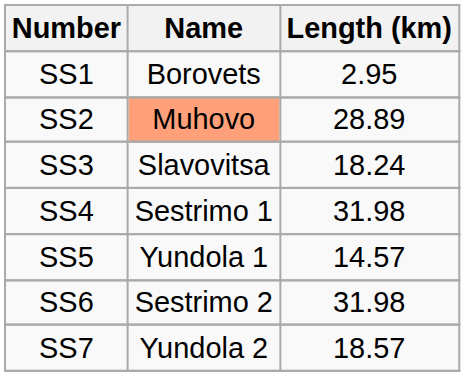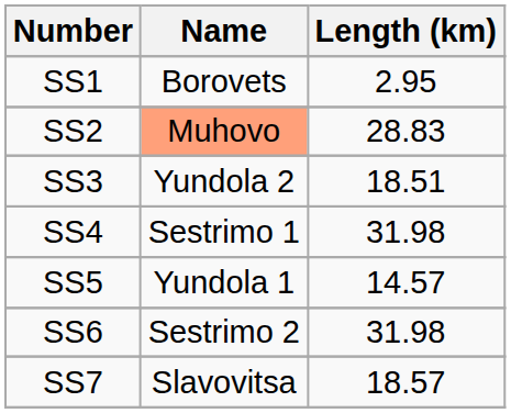SS2 | Length (km): 28.89 -> 28.83
SS3 | Name: Slavovitsa -> Yundola 2
SS3 | Length (km): 18.24 -> 18.51
SS7 | Name: Yundola 2 -> Slavovitsa
